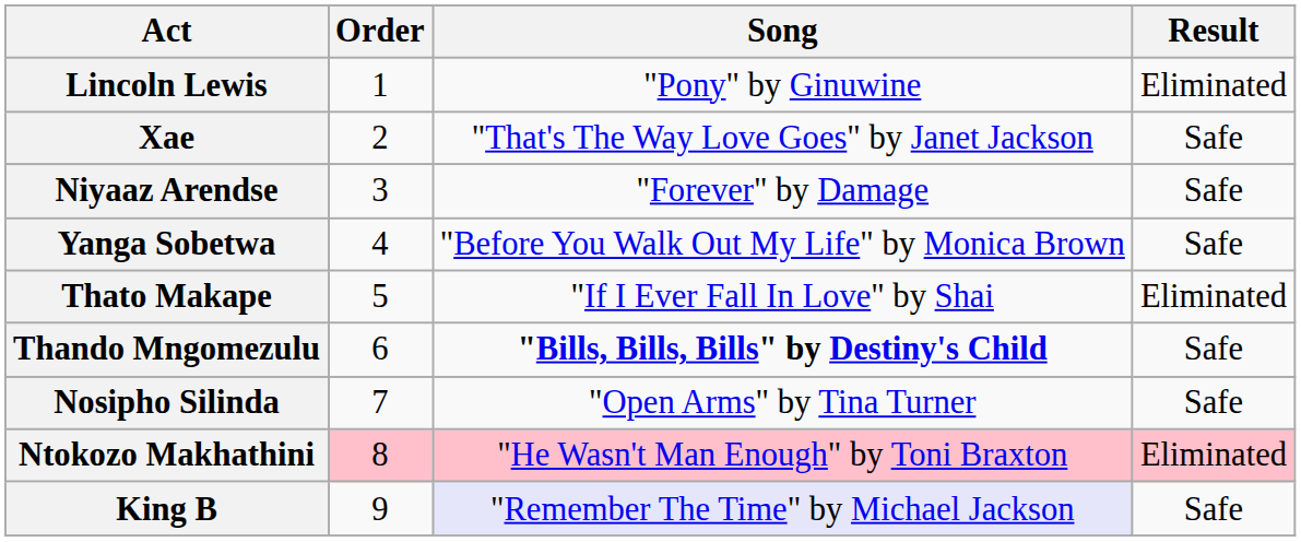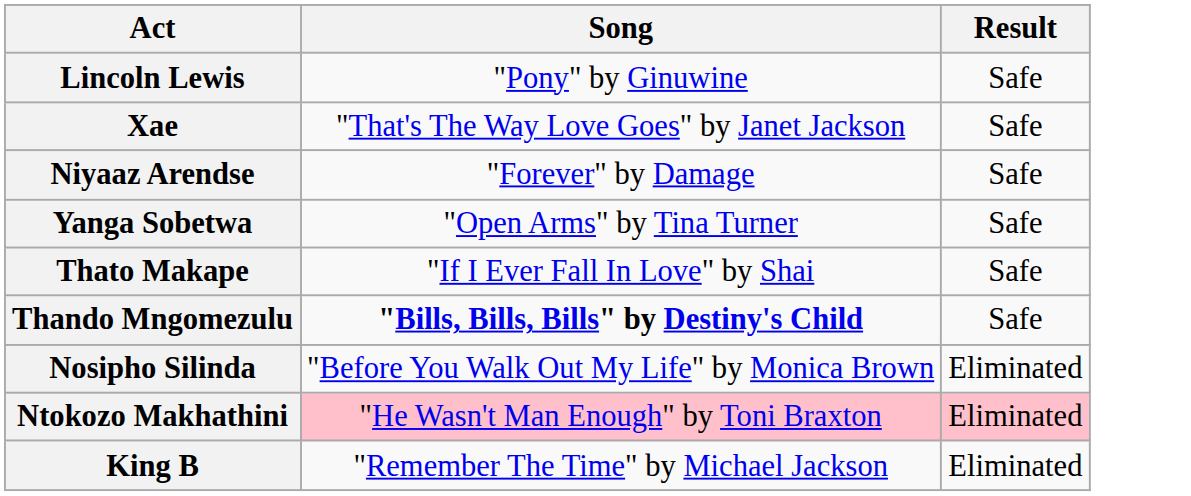- column: Order | 1 | 2 | 3 | 4 | 5 | 6 | 7 | 8 | 9
Lincoln Lewis | Result: Eliminated -> Safe
Yanga Sobetwa | Song: "Before You Walk Out My Life" by Monica Brown -> "Open Arms" by Tina Turner
Thato Makape | Result: Eliminated -> Safe
Nosipho Silinda | Song: "Open Arms" by Tina Turner -> "Before You Walk Out My Life" by Monica Brown
Nosipho Silinda | Result: Safe -> Eliminated
King B | Song: lavender background -> no background
King B | Result: Safe -> Eliminated
